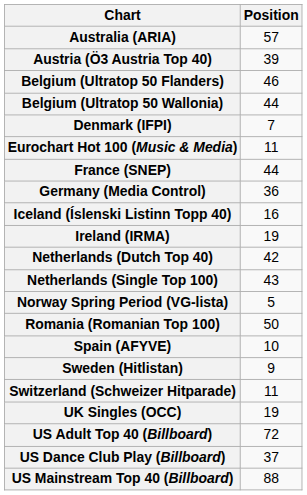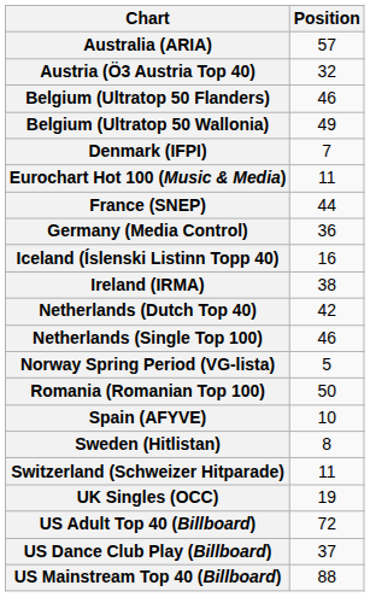Austria (Ö3 Austria Top 40) | Position: 39 -> 32
Belgium (Ultratop 50 Wallonia) | Position: 44 -> 49
Ireland (IRMA) | Position: 19 -> 38
Netherlands (Single Top 100) | Position: 43 -> 46
Sweden (Hitlistan) | Position: 9 -> 8
